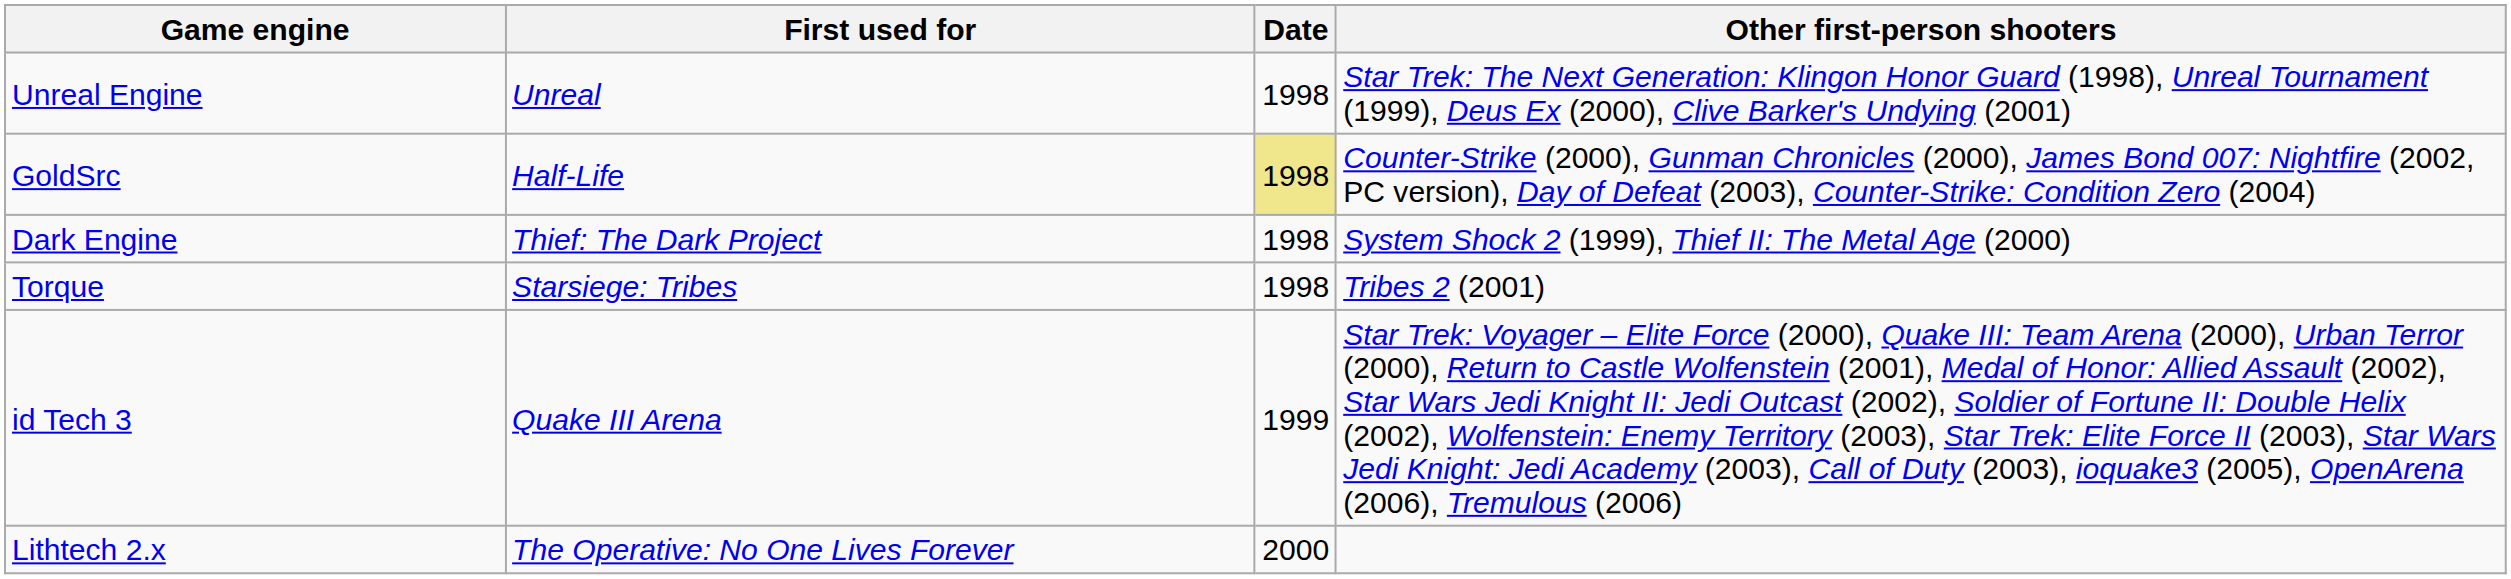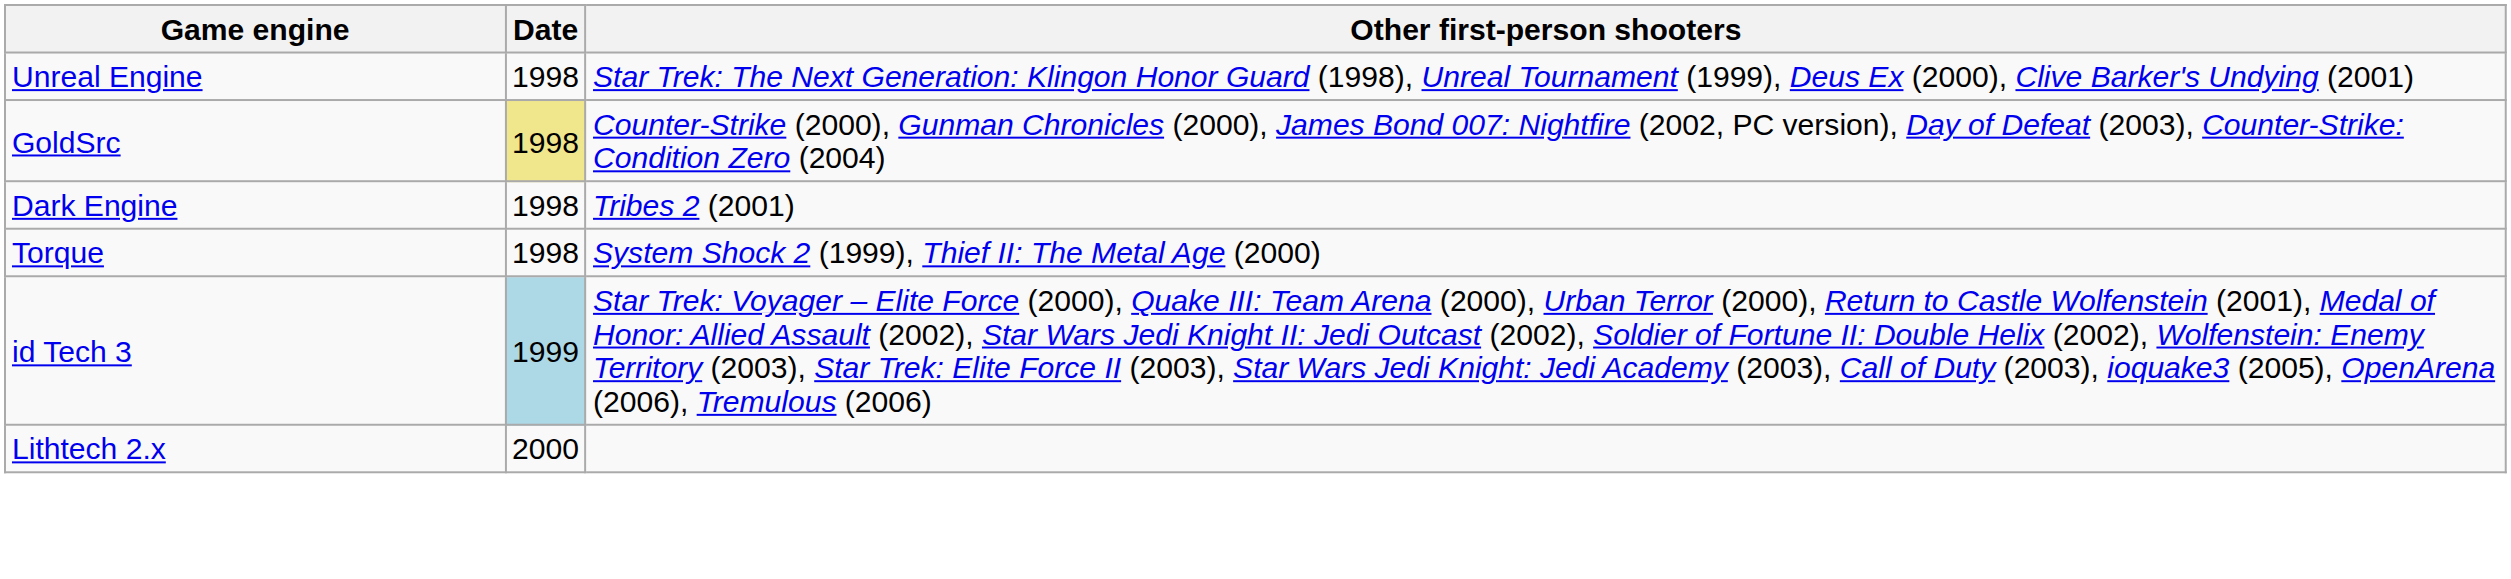- column: First used for | Unreal | Half-Life | Thief: The Dark Project | Starsiege: Tribes | Quake III Arena | The Operative: No One Lives Forever
Dark Engine | Other first-person shooters: System Shock 2 (1999), Thief II: The Metal Age (2000) -> Tribes 2 (2001)
Torque | Other first-person shooters: Tribes 2 (2001) -> System Shock 2 (1999), Thief II: The Metal Age (2000)
id Tech 3 | Date: no background -> lightblue background
